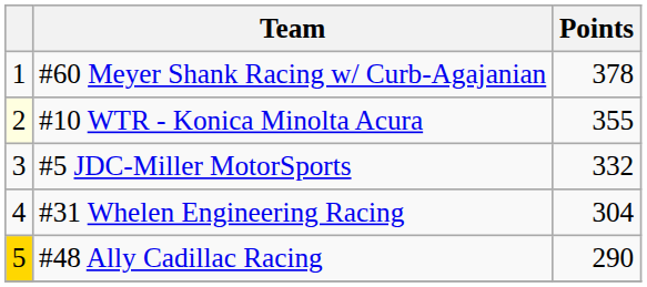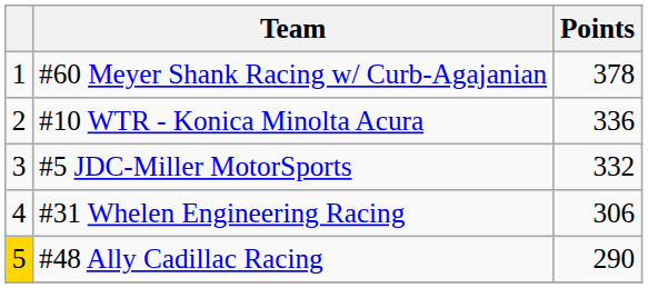#10 WTR - Konica Minolta Acura | column 1: lightyellow background -> no background
#10 WTR - Konica Minolta Acura | Points: 355 -> 336
#31 Whelen Engineering Racing | Points: 304 -> 306
